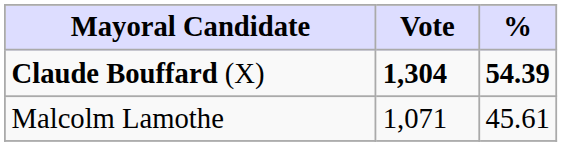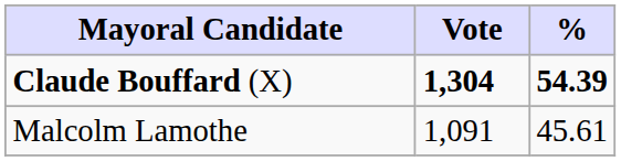Malcolm Lamothe | Vote: 1,071 -> 1,091
